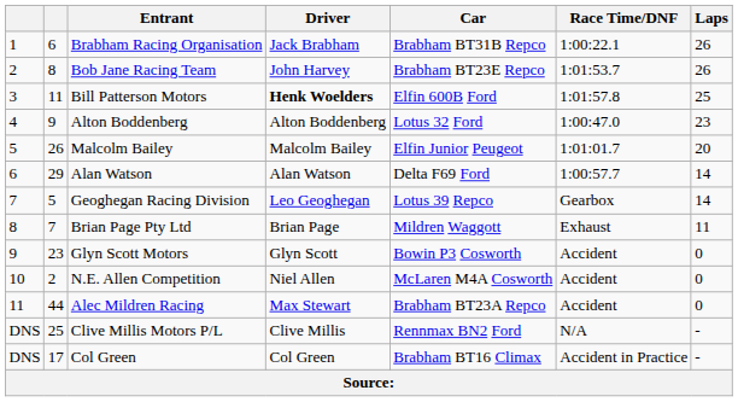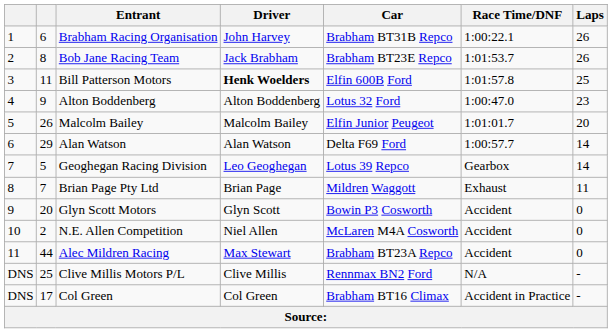Brabham Racing Organisation | Driver: Jack Brabham -> John Harvey
Bob Jane Racing Team | Driver: John Harvey -> Jack Brabham
Glyn Scott Motors | column 2: 23 -> 20
